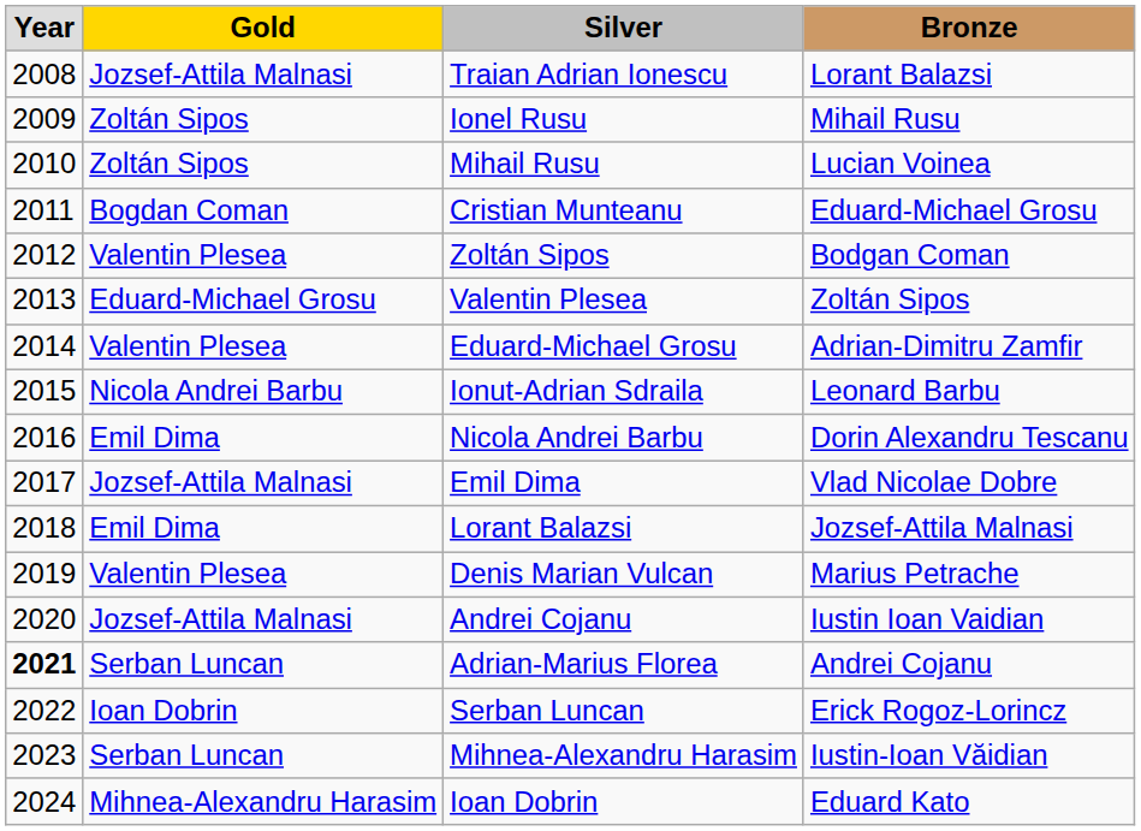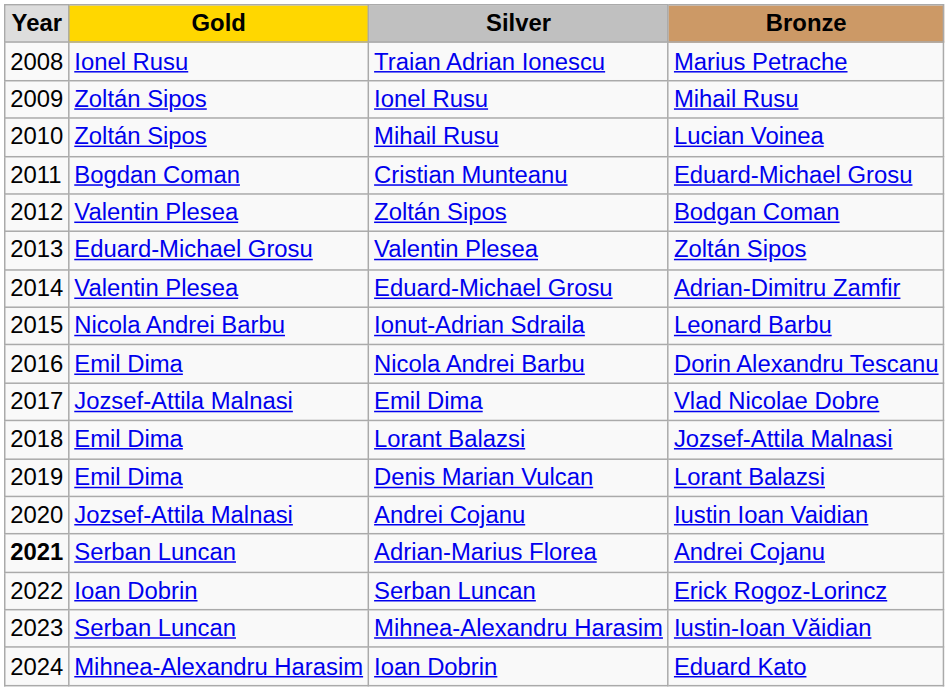Traian Adrian Ionescu | Gold: Jozsef-Attila Malnasi -> Ionel Rusu
Traian Adrian Ionescu | Bronze: Lorant Balazsi -> Marius Petrache
Denis Marian Vulcan | Gold: Valentin Plesea -> Emil Dima
Denis Marian Vulcan | Bronze: Marius Petrache -> Lorant Balazsi
